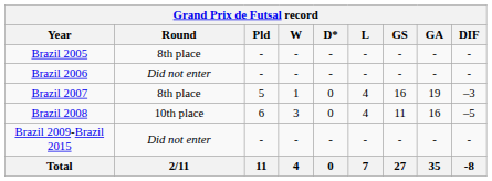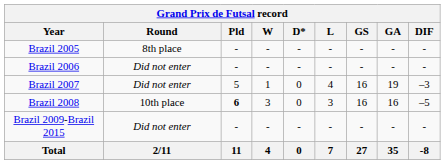Brazil 2007 | Round: 8th place -> Did not enter
Brazil 2008 | Pld: normal -> bold
Brazil 2008 | L: 4 -> 3
Brazil 2008 | GS: 11 -> 16
